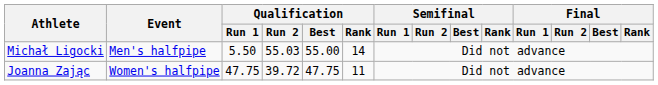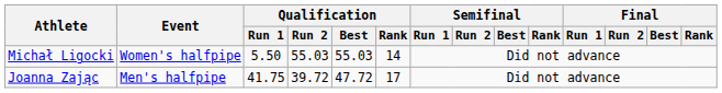Michał Ligocki | Event: Men's halfpipe -> Women's halfpipe
Michał Ligocki | Qualification / Best: 55.00 -> 55.03
Joanna Zając | Event: Women's halfpipe -> Men's halfpipe
Joanna Zając | Qualification / Run 1: 47.75 -> 41.75
Joanna Zając | Qualification / Best: 47.75 -> 47.72
Joanna Zając | Qualification / Rank: 11 -> 17
